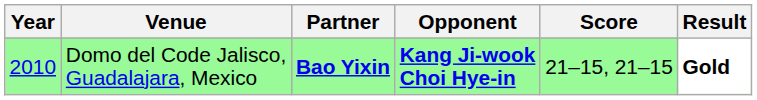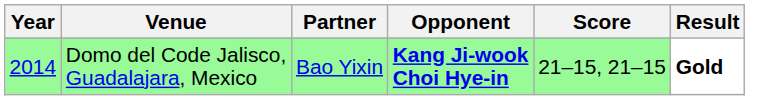Domo del Code Jalisco, Guadalajara, Mexico | Year: 2010 -> 2014
Domo del Code Jalisco, Guadalajara, Mexico | Partner: bold -> normal
